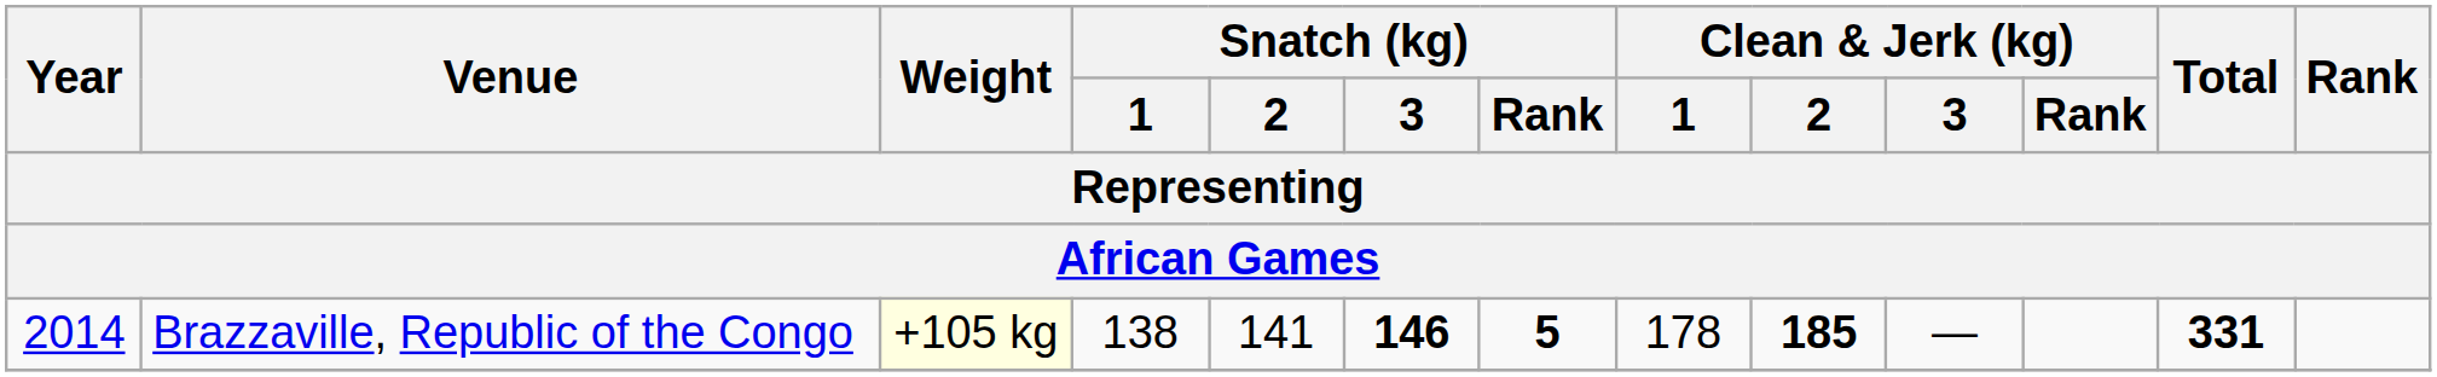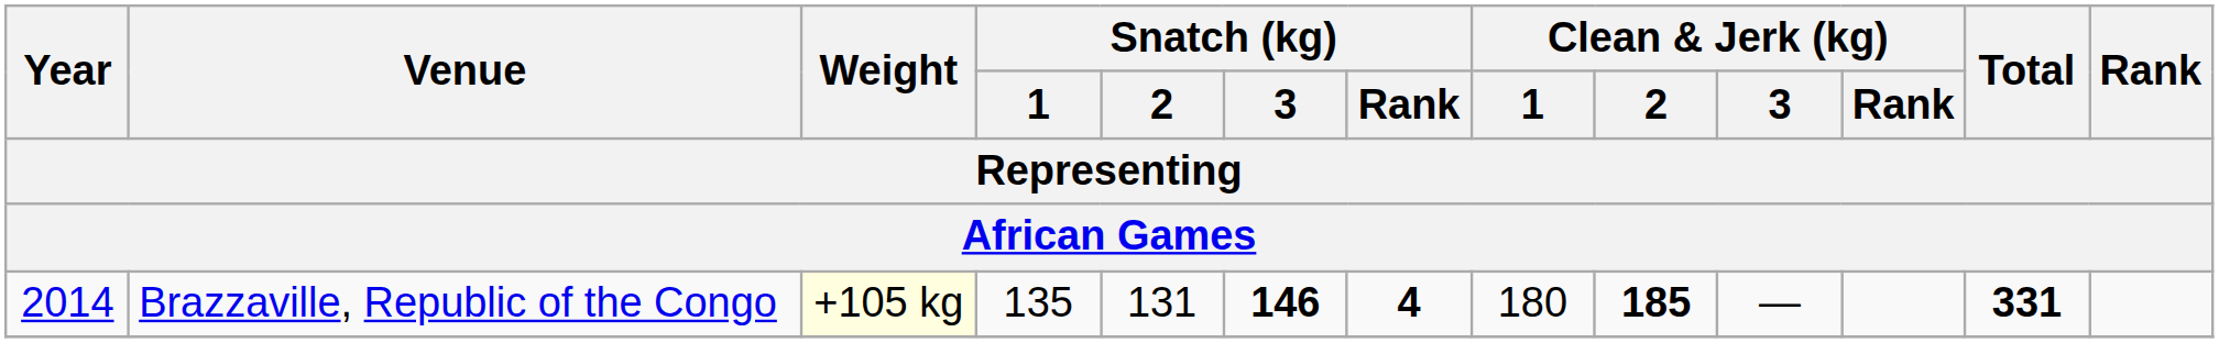Brazzaville, Republic of the Congo | Snatch (kg) / 1: 138 -> 135
Brazzaville, Republic of the Congo | Snatch (kg) / 2: 141 -> 131
Brazzaville, Republic of the Congo | Snatch (kg) / Rank: 5 -> 4
Brazzaville, Republic of the Congo | Clean & Jerk (kg) / 1: 178 -> 180
